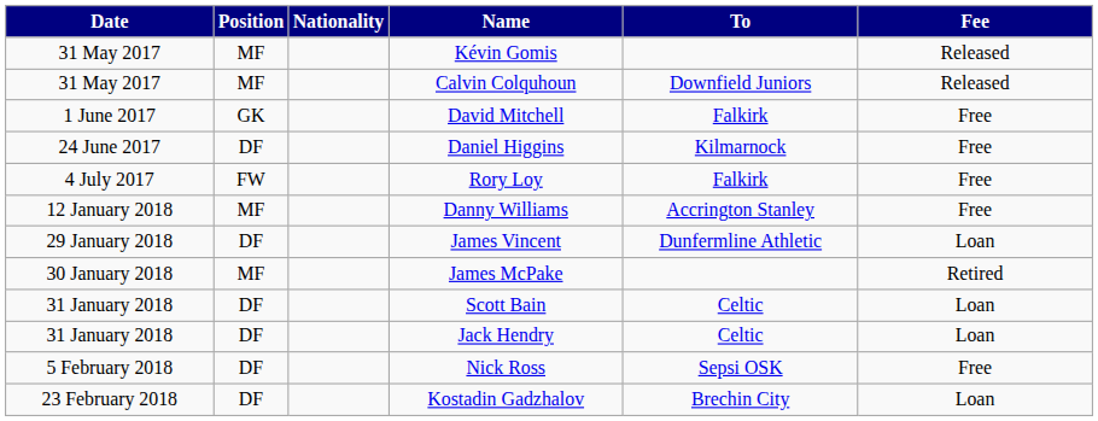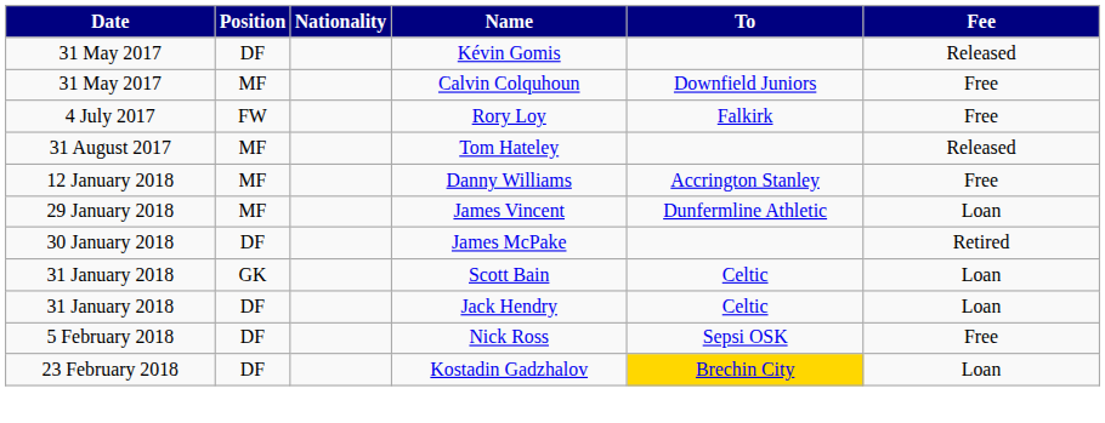Kévin Gomis | Position: MF -> DF
Calvin Colquhoun | Fee: Released -> Free
- row: 1 June 2017 | GK | David Mitchell | Falkirk | Free
- row: 24 June 2017 | DF | Daniel Higgins | Kilmarnock | Free
+ row: 31 August 2017 | MF | Tom Hateley | Released
James Vincent | Position: DF -> MF
James McPake | Position: MF -> DF
Scott Bain | Position: DF -> GK
Kostadin Gadzhalov | To: no background -> gold background
